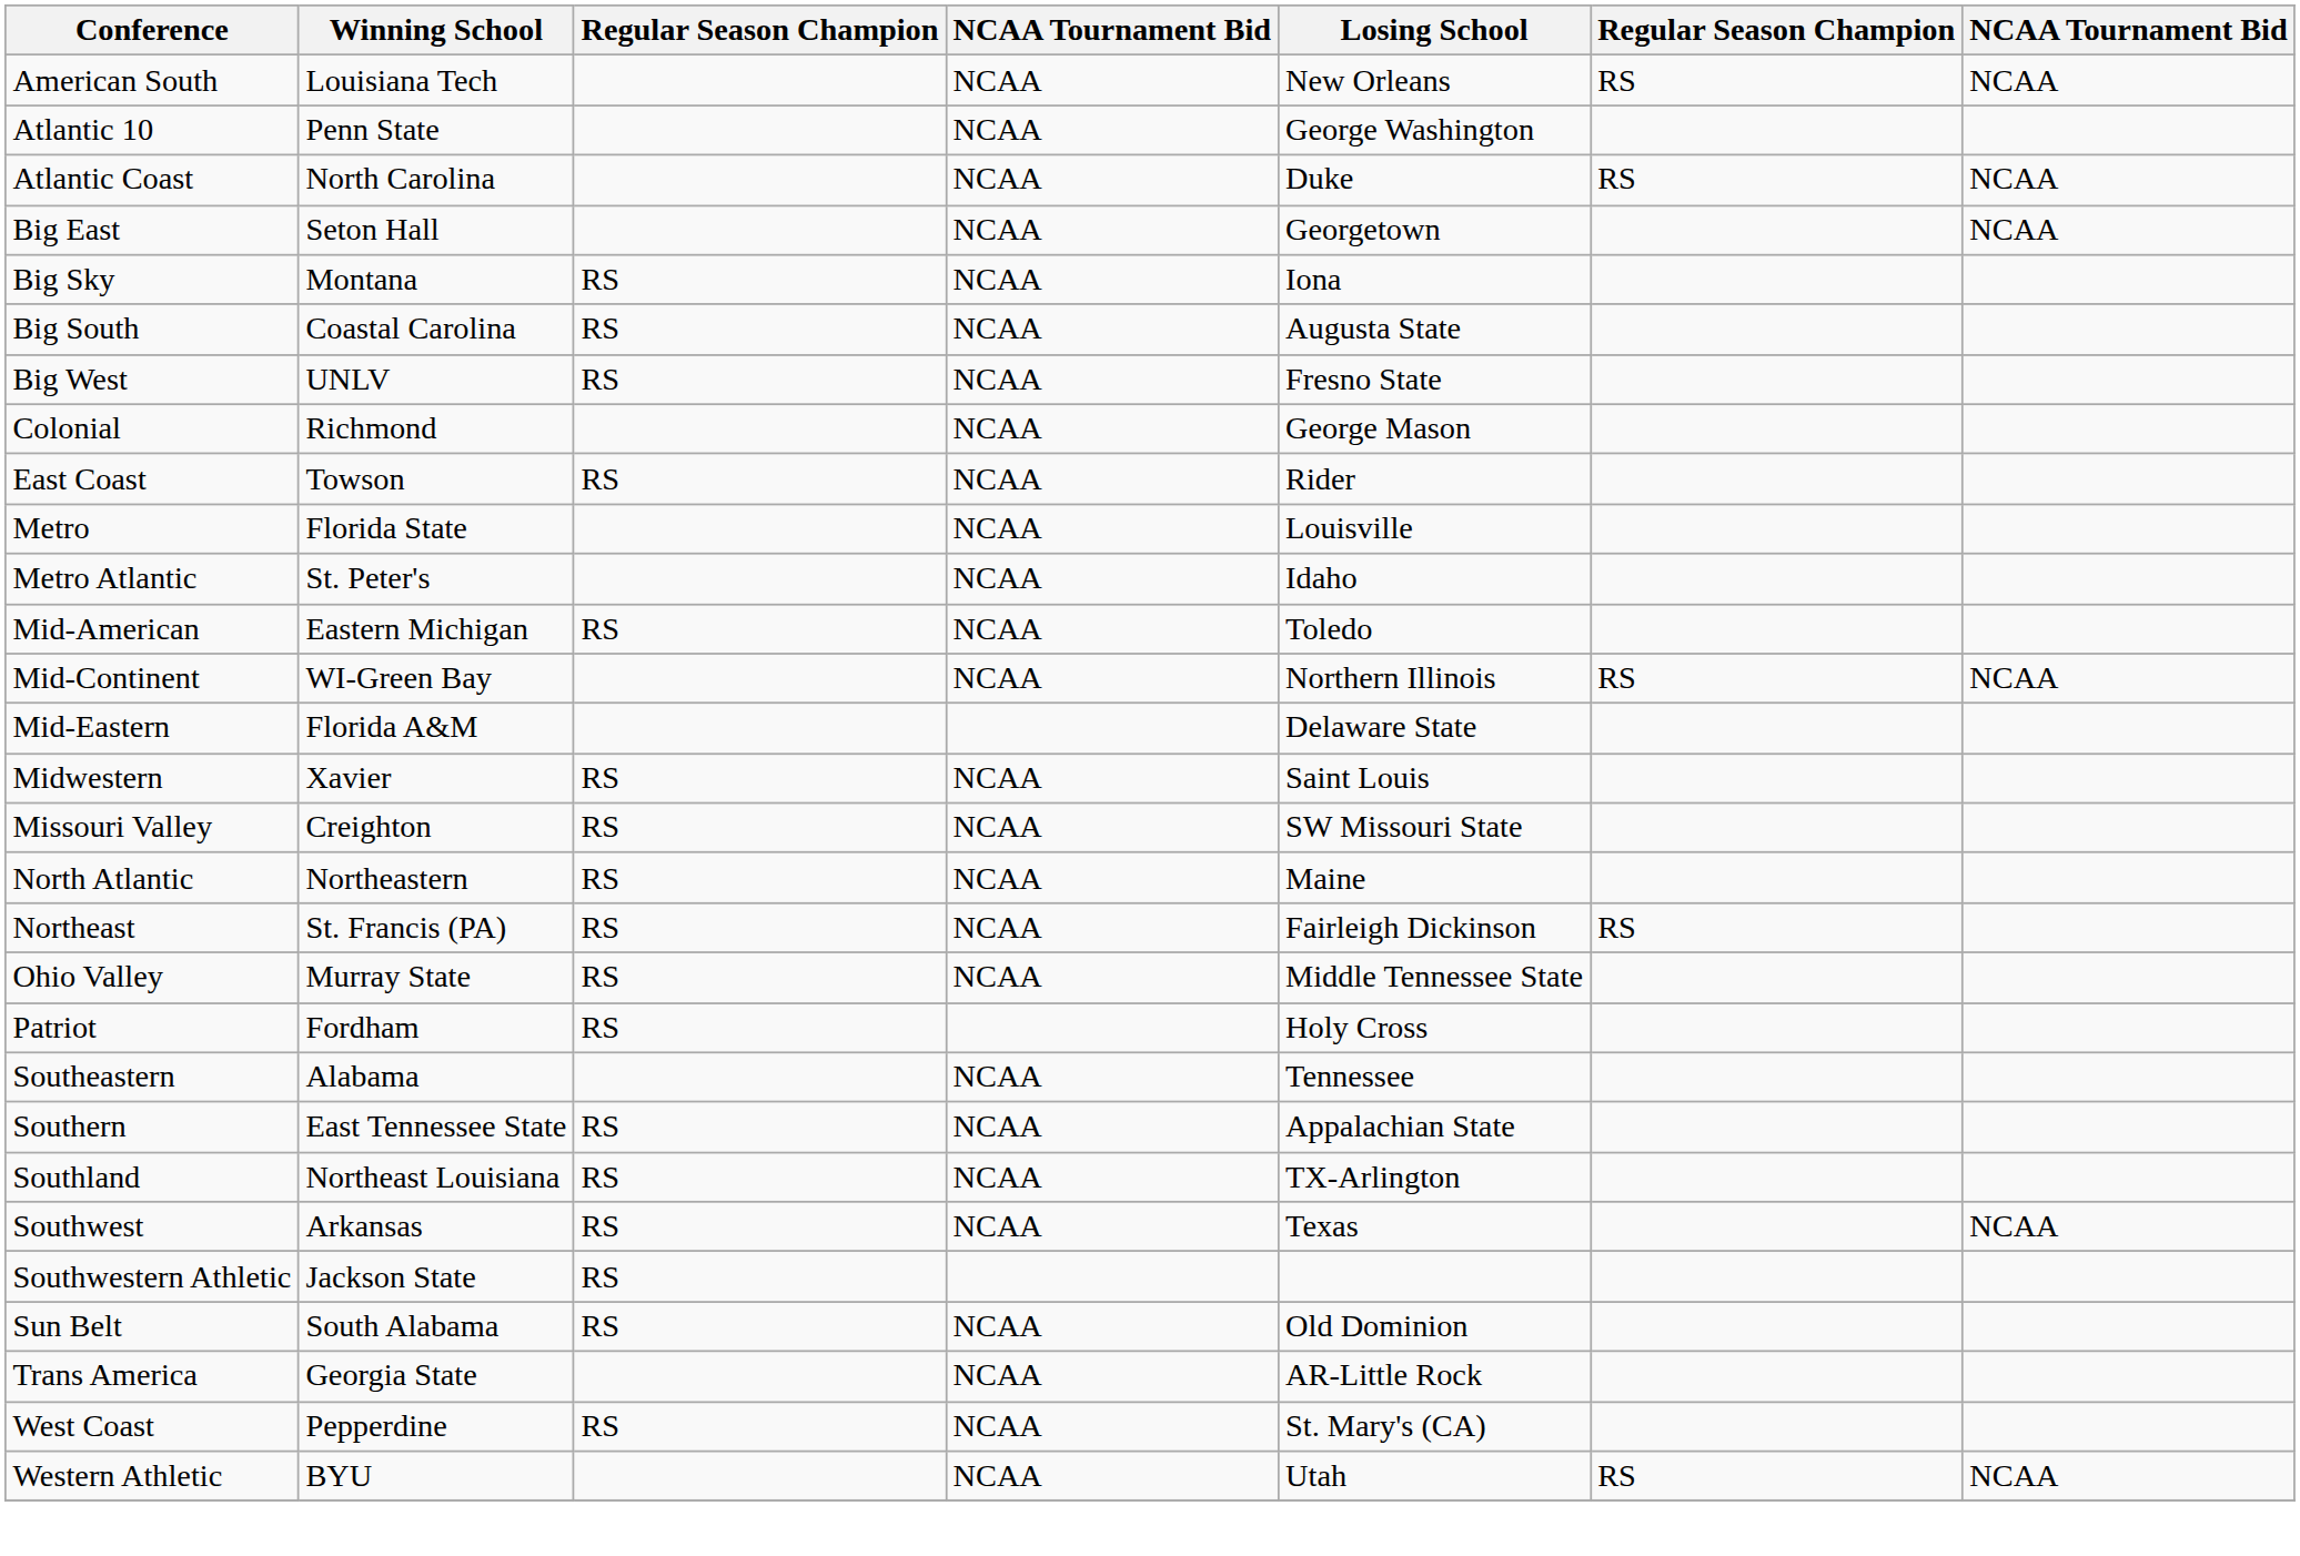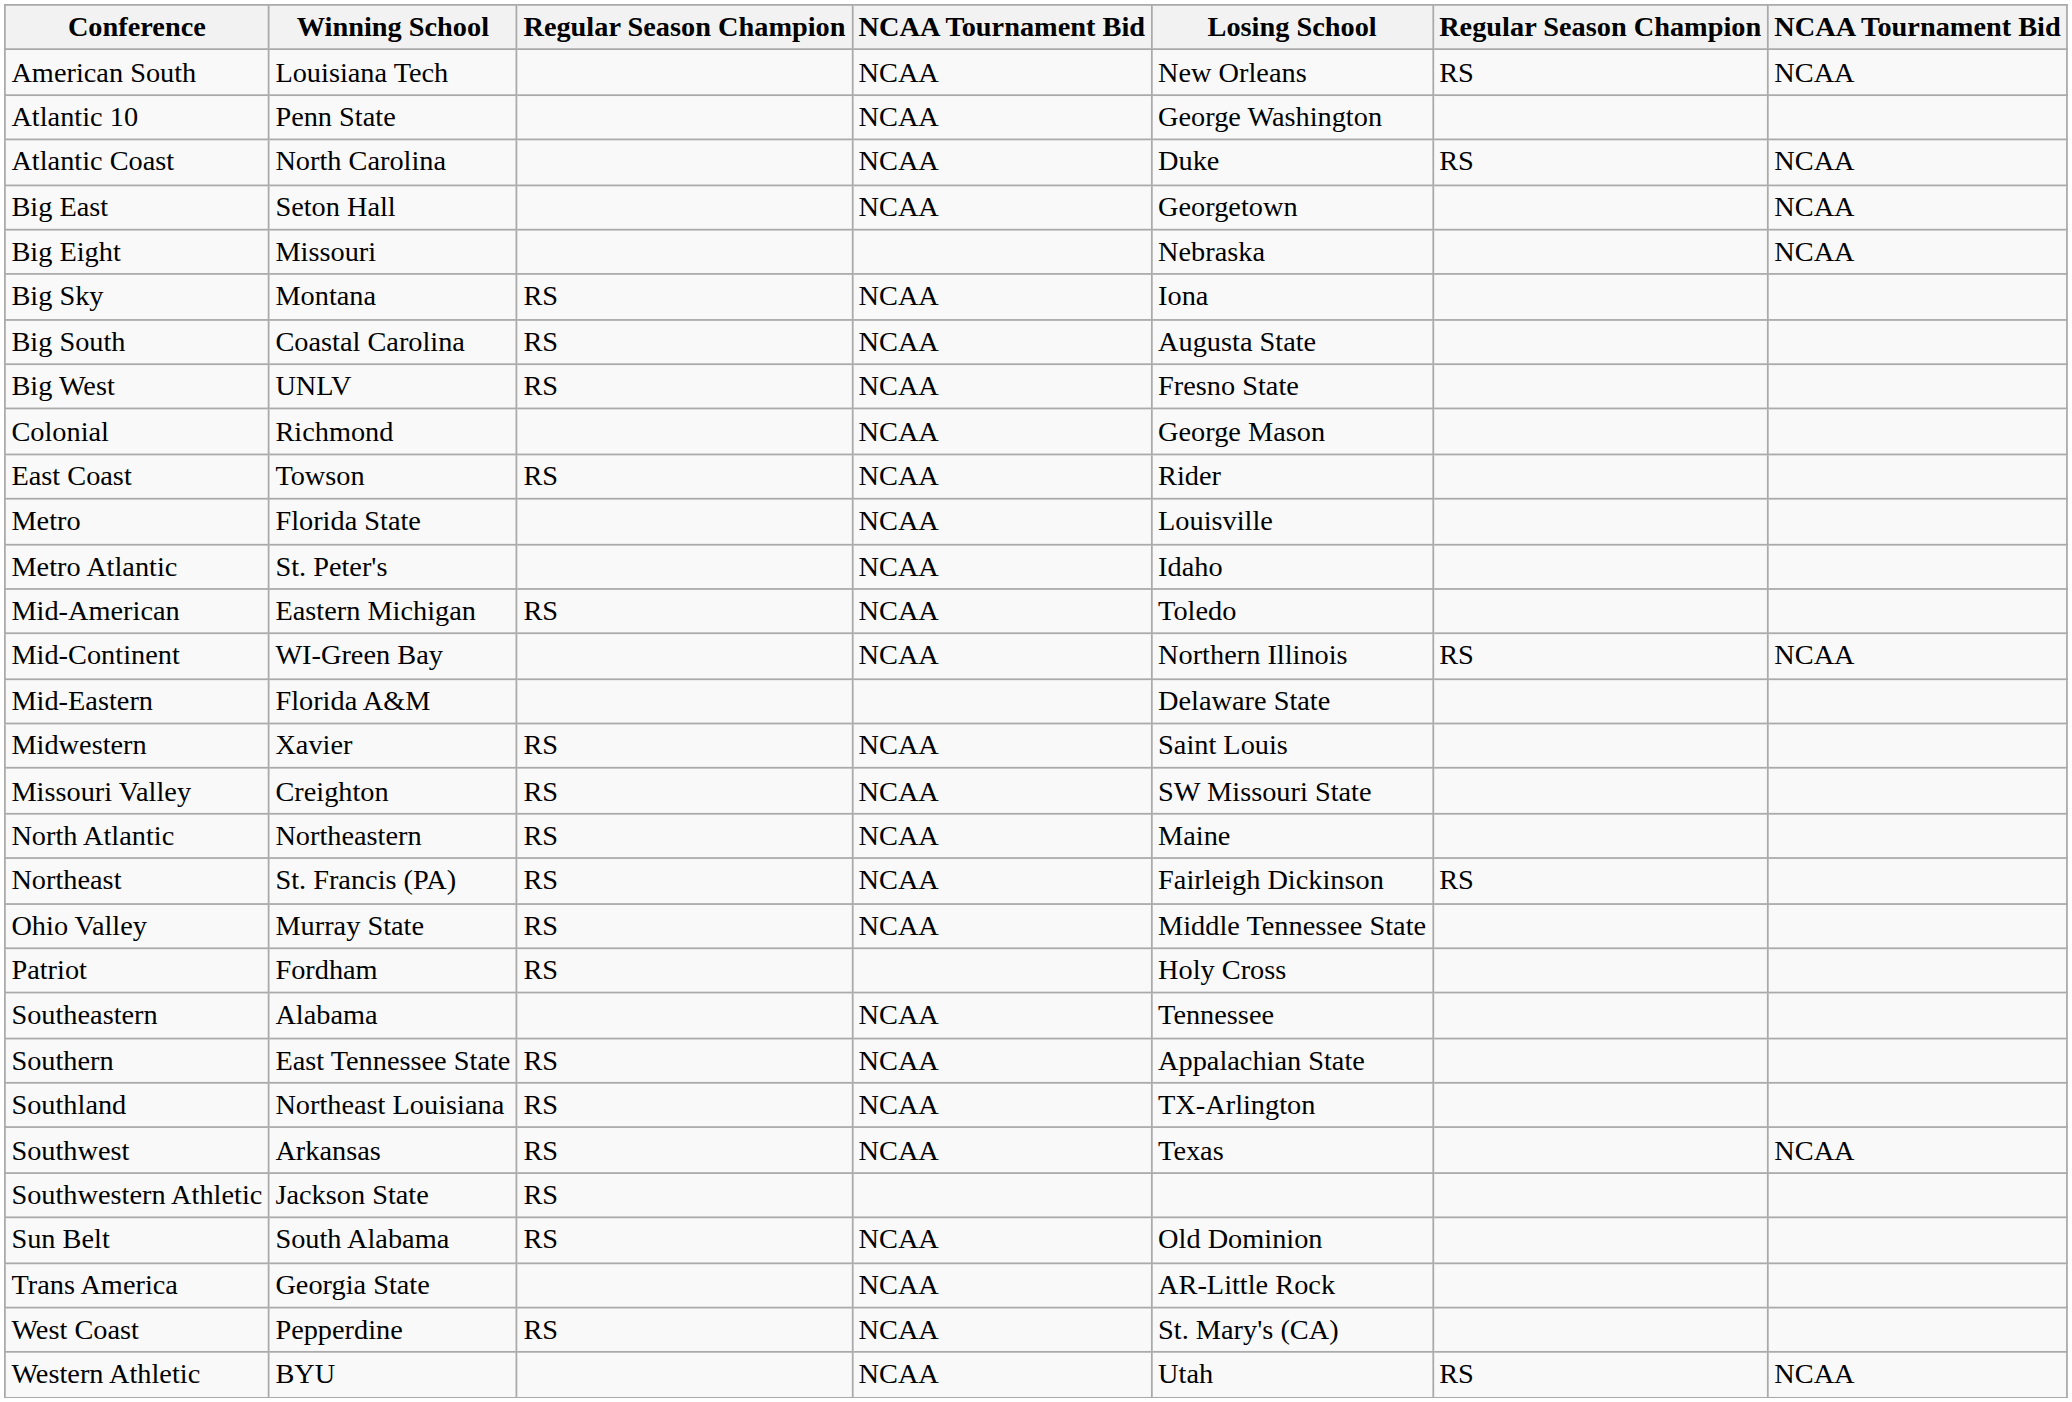+ row: Big Eight | Missouri | Nebraska | NCAA
